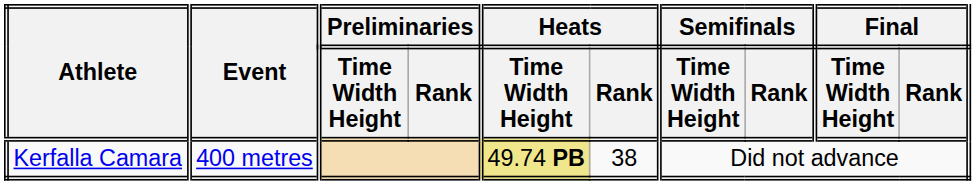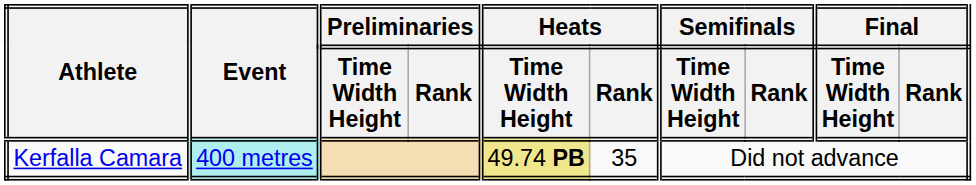Kerfalla Camara | Event: no background -> paleturquoise background
Kerfalla Camara | Heats / Rank: 38 -> 35
